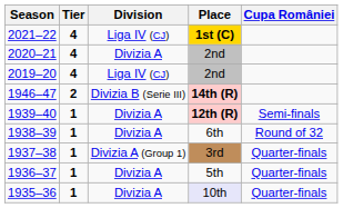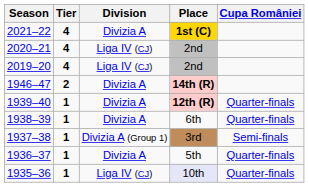2021–22 | Division: Liga IV (CJ) -> Divizia A
2020–21 | Division: Divizia A -> Liga IV (CJ)
1946–47 | Division: Divizia B (Serie III) -> Divizia A
1939–40 | Cupa României: Semi-finals -> Quarter-finals
1938–39 | Cupa României: Round of 32 -> Quarter-finals
1937–38 | Cupa României: Quarter-finals -> Semi-finals
1935–36 | Division: Divizia A -> Liga IV (CJ)
